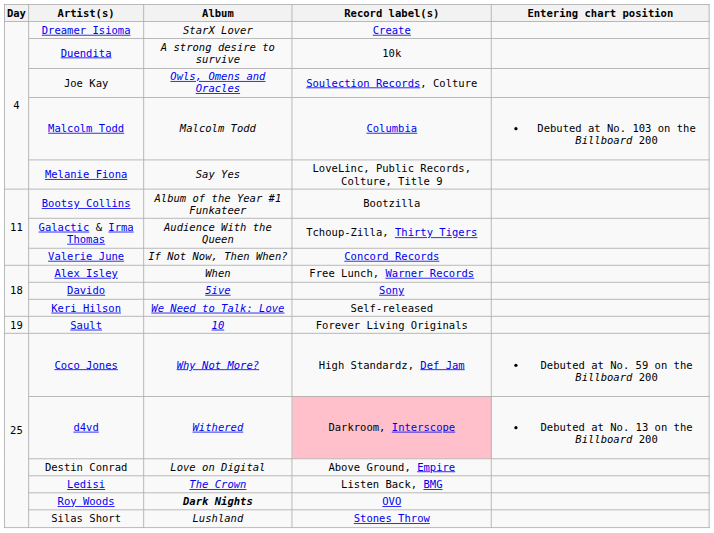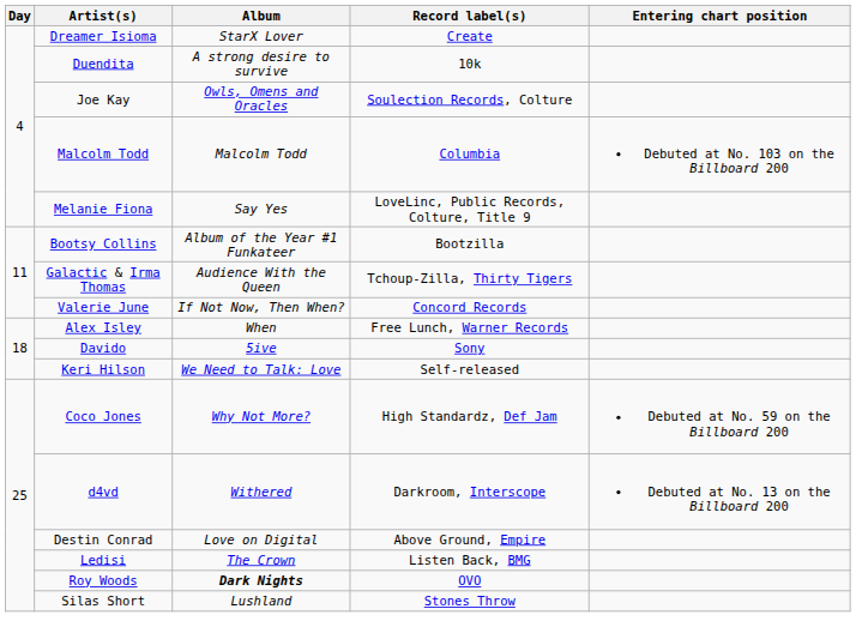- row: 19 | Sault | 10 | Forever Living Originals
d4vd | Record label(s): pink background -> no background
